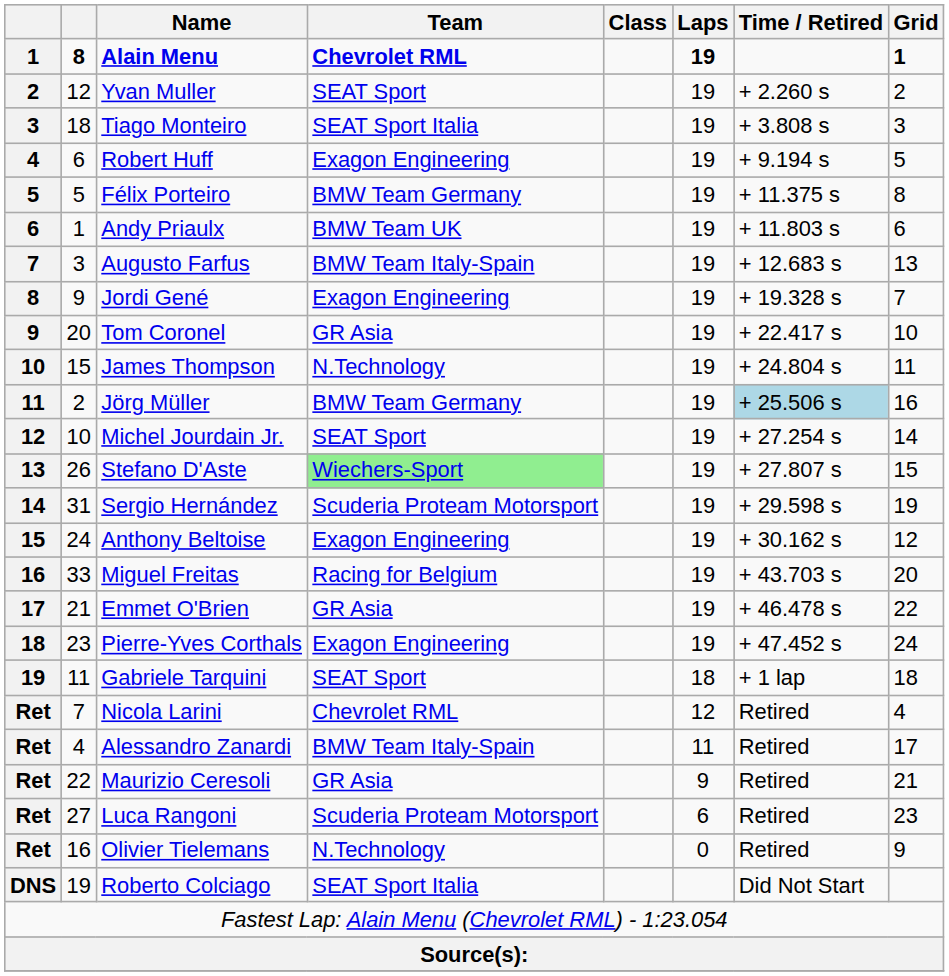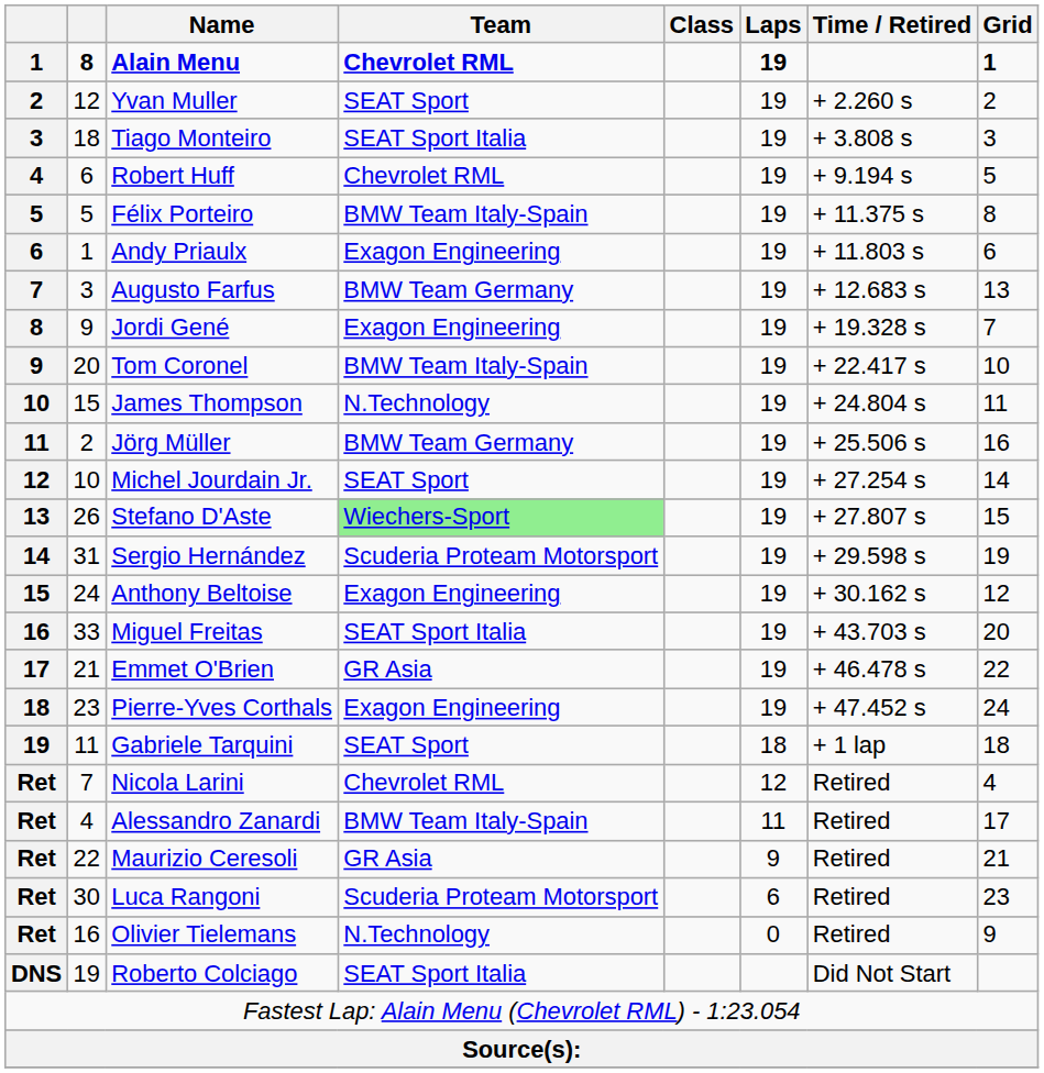Robert Huff | Team: Exagon Engineering -> Chevrolet RML
Félix Porteiro | Team: BMW Team Germany -> BMW Team Italy-Spain
Andy Priaulx | Team: BMW Team UK -> Exagon Engineering
Augusto Farfus | Team: BMW Team Italy-Spain -> BMW Team Germany
Tom Coronel | Team: GR Asia -> BMW Team Italy-Spain
Jörg Müller | Time / Retired: lightblue background -> no background
Miguel Freitas | Team: Racing for Belgium -> SEAT Sport Italia
Luca Rangoni | column 2: 27 -> 30
